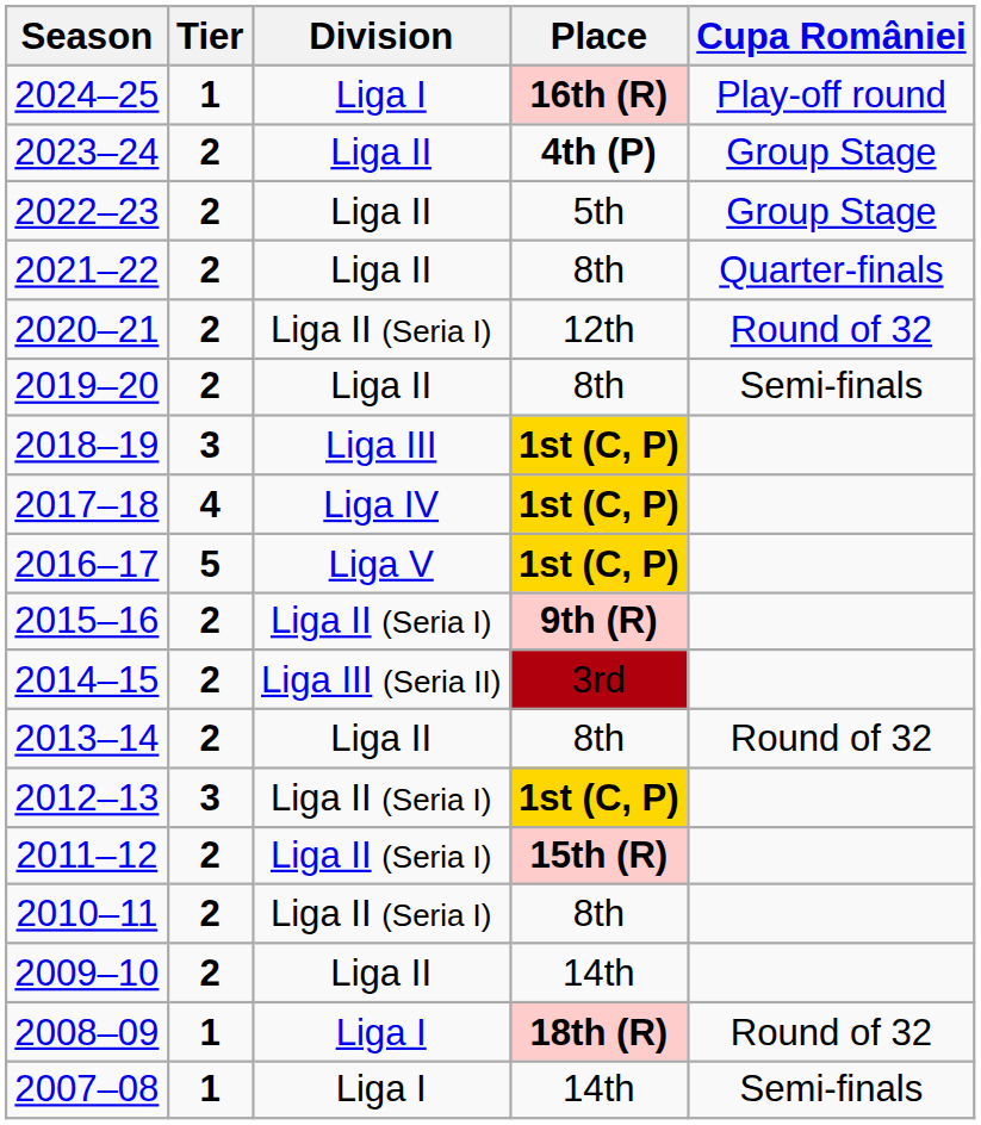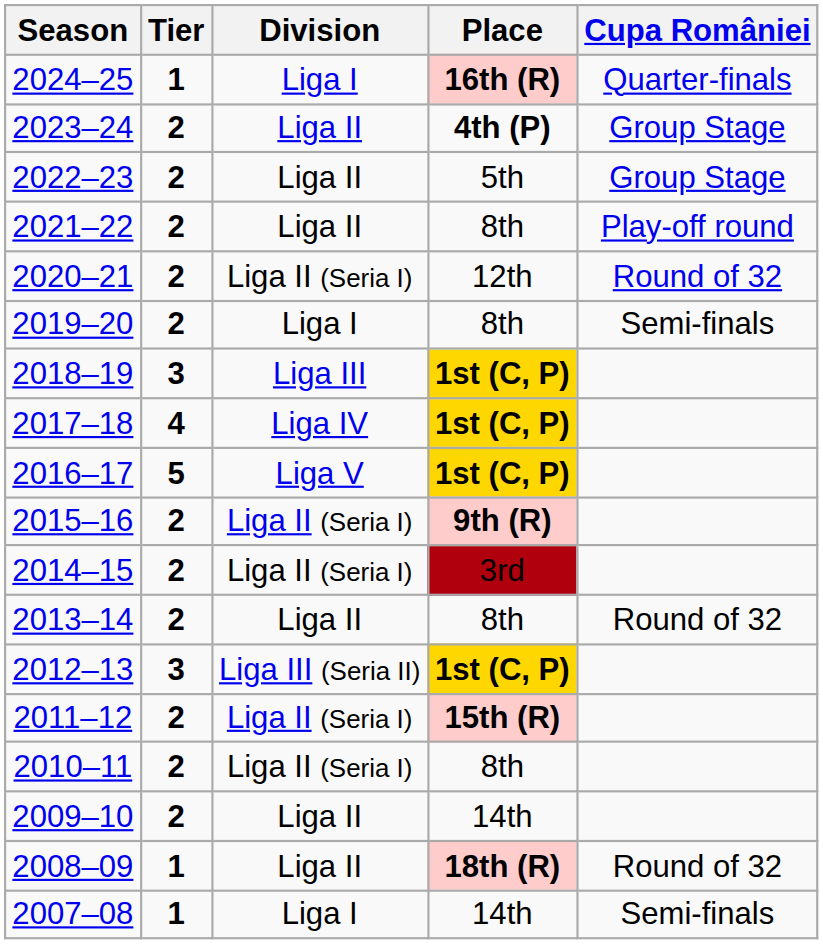2024–25 | Cupa României: Play-off round -> Quarter-finals
2021–22 | Cupa României: Quarter-finals -> Play-off round
2019–20 | Division: Liga II -> Liga I
2014–15 | Division: Liga III (Seria II) -> Liga II (Seria I)
2012–13 | Division: Liga II (Seria I) -> Liga III (Seria II)
2008–09 | Division: Liga I -> Liga II
